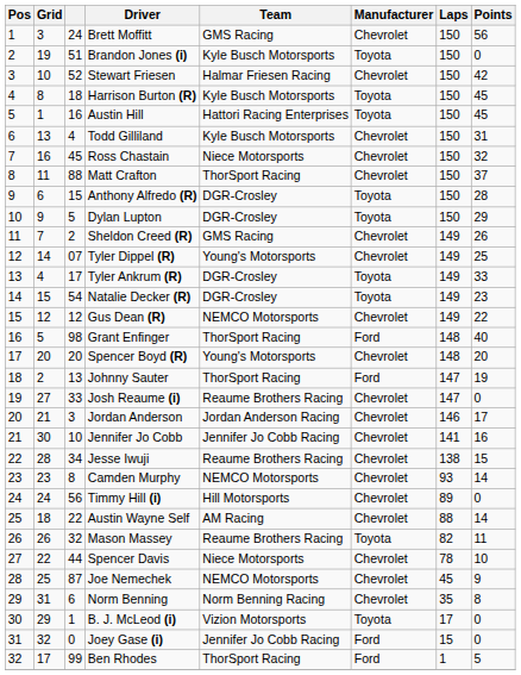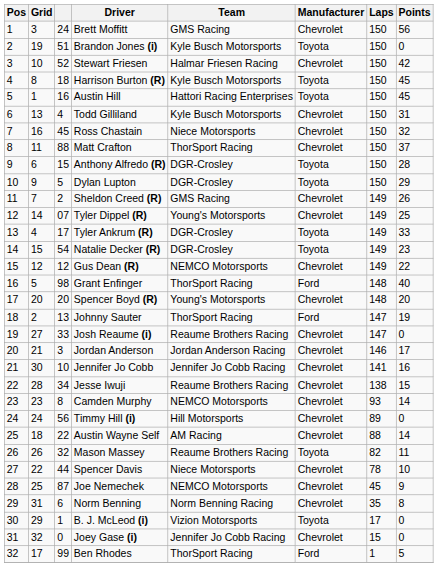Joey Gase (i) | Manufacturer: Ford -> Chevrolet
